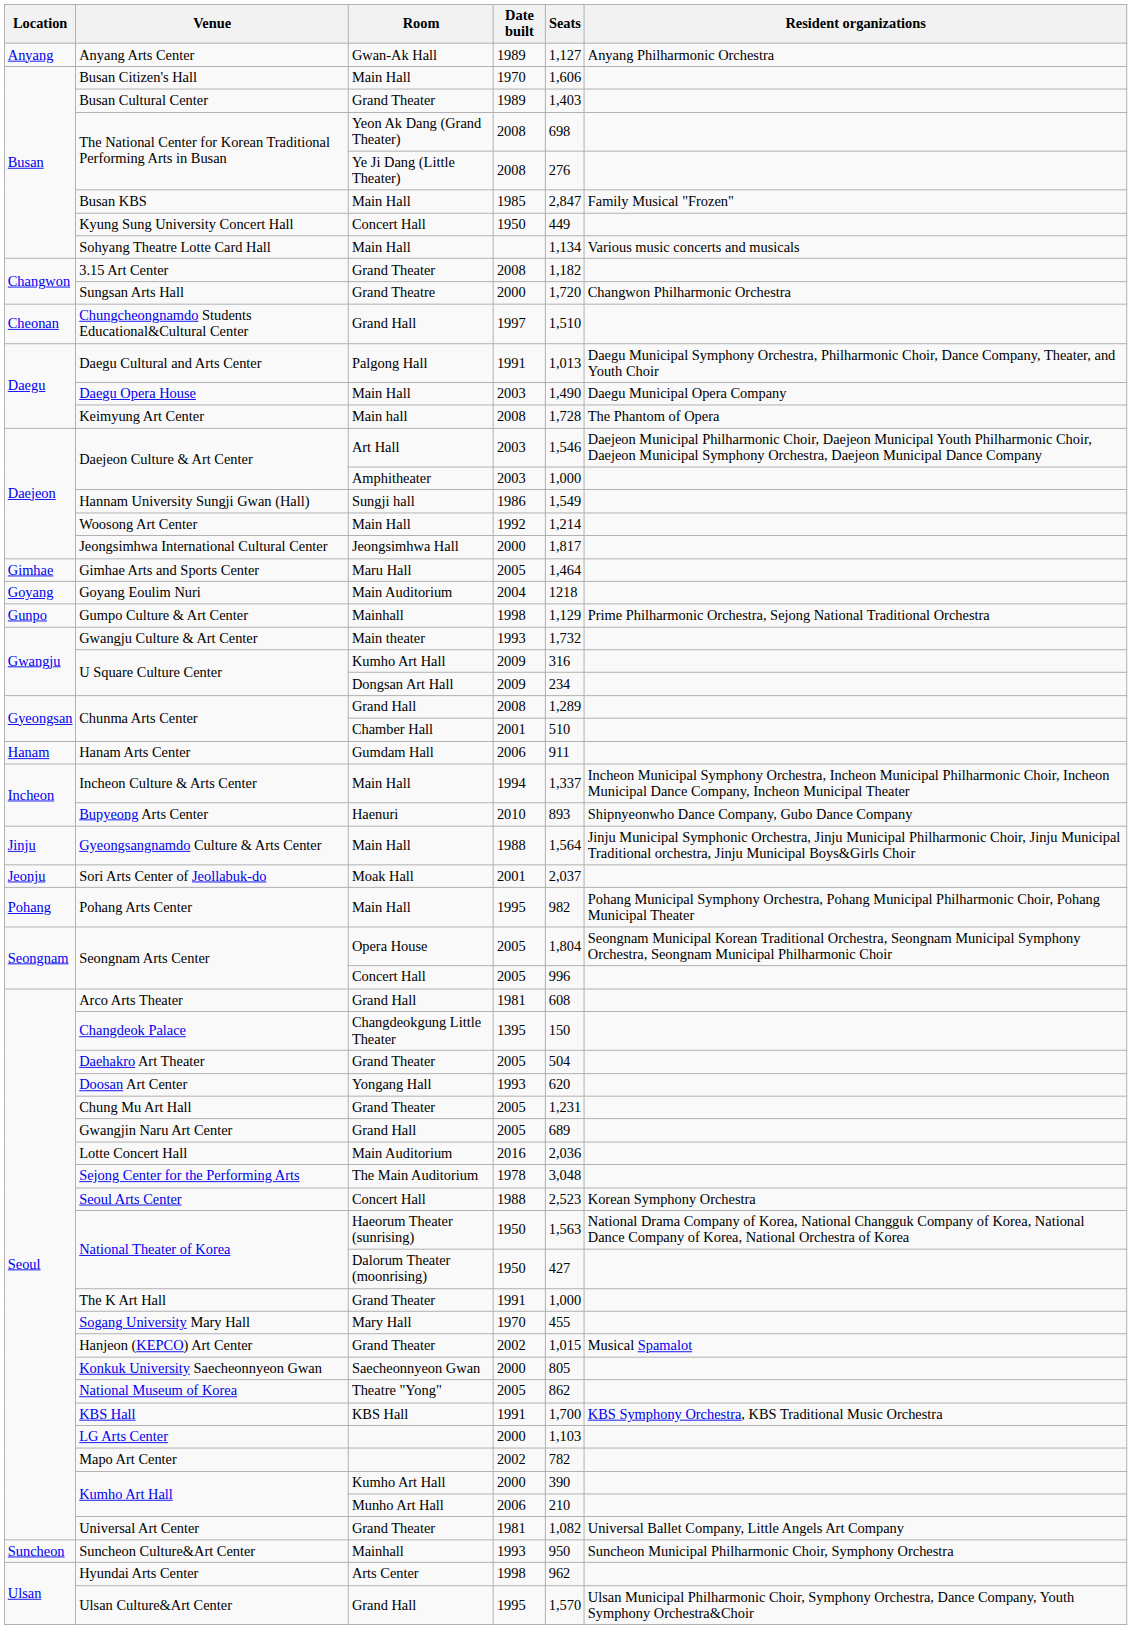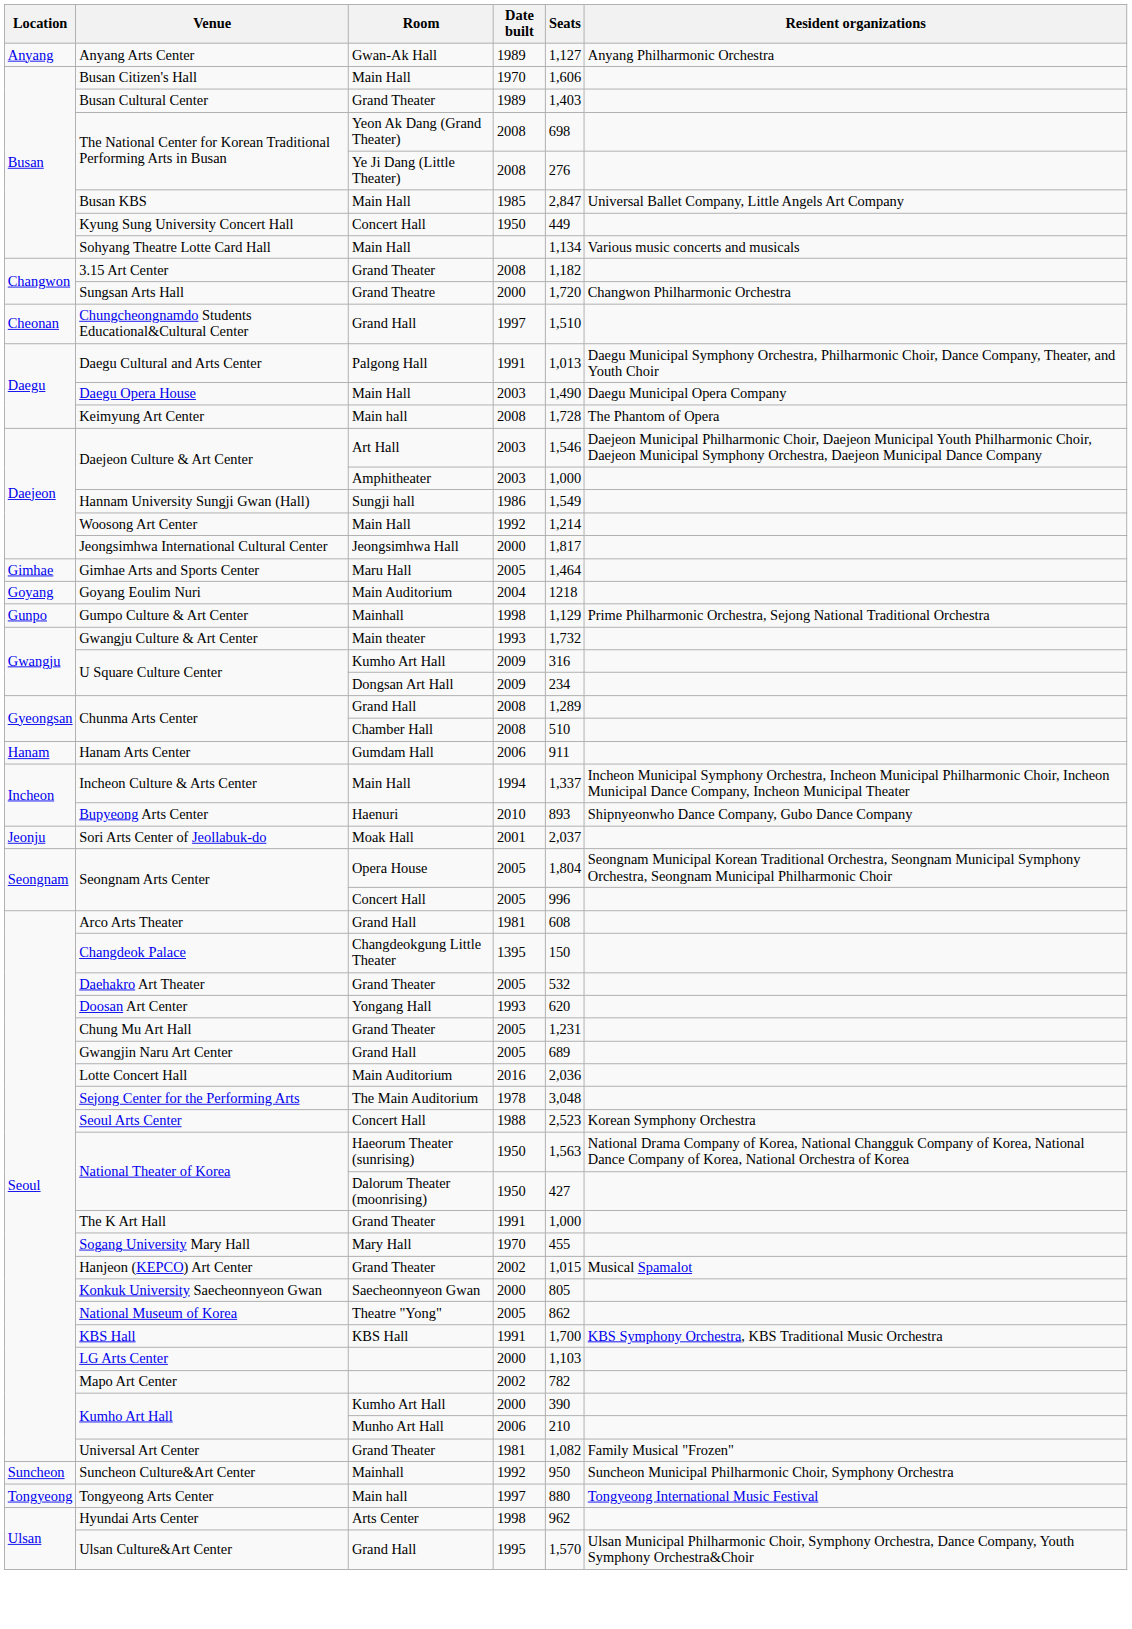Busan KBS | Resident organizations: Family Musical "Frozen" -> Universal Ballet Company, Little Angels Art Company
Chunma Arts Center / Chamber Hall | Date built: 2001 -> 2008
- row: Jinju | Gyeongsangnamdo Culture & Arts Center | Main Hall | 1988 | 1,564 | Jinju Municipal Symphonic Orchestra, Jinju Municipal Philharmonic Choir, Jinju Municipal Traditional orchestra, Jinju Municipal Boys&Girls Choir
- row: Pohang | Pohang Arts Center | Main Hall | 1995 | 982 | Pohang Municipal Symphony Orchestra, Pohang Municipal Philharmonic Choir, Pohang Municipal Theater
Daehakro Art Theater | Seats: 504 -> 532
Universal Art Center | Resident organizations: Universal Ballet Company, Little Angels Art Company -> Family Musical "Frozen"
Suncheon Culture&Art Center | Date built: 1993 -> 1992
+ row: Tongyeong | Tongyeong Arts Center | Main hall | 1997 | 880 | Tongyeong International Music Festival
